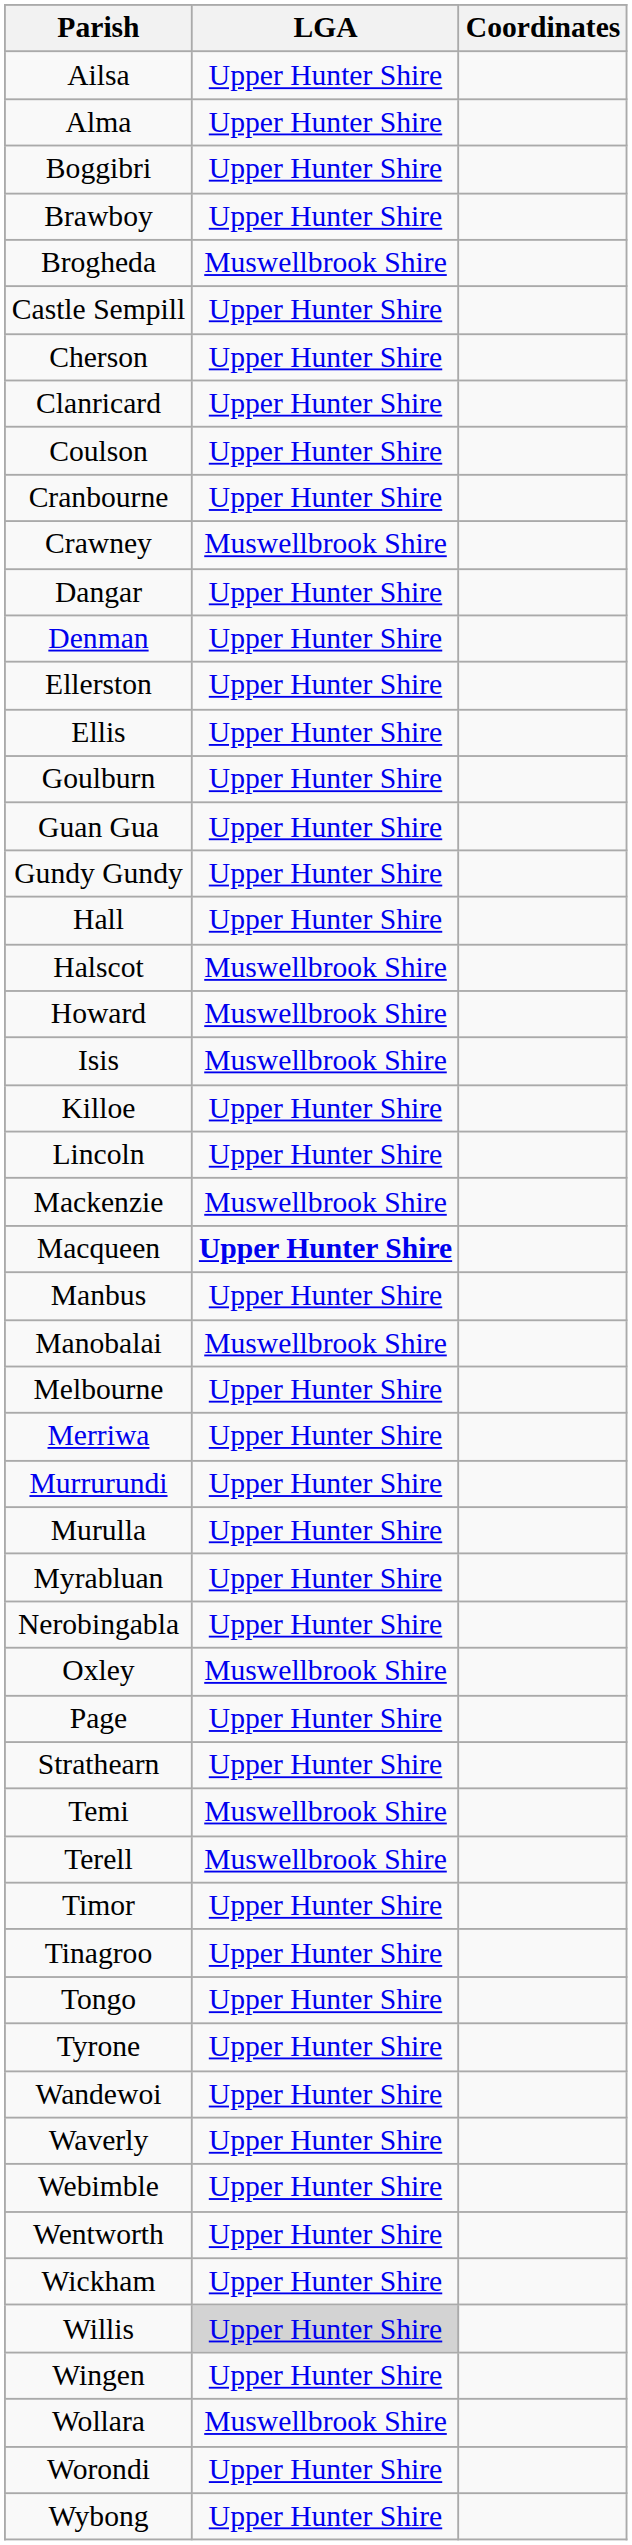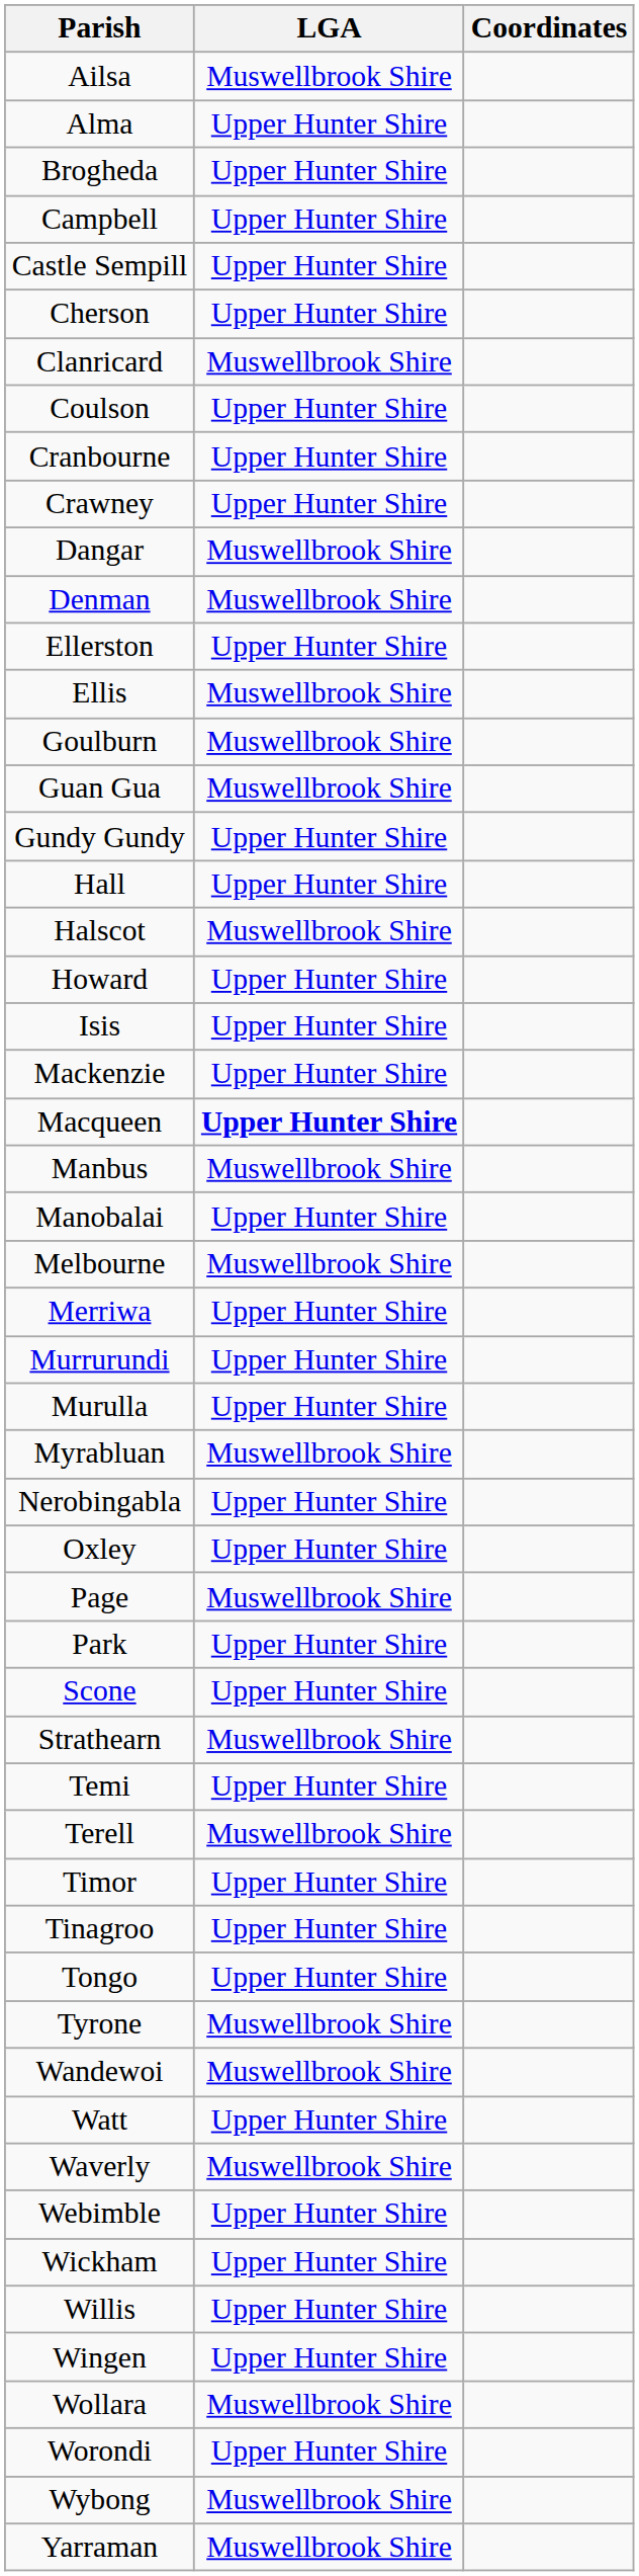Ailsa | LGA: Upper Hunter Shire -> Muswellbrook Shire
- row: Boggibri | Upper Hunter Shire
- row: Brawboy | Upper Hunter Shire
Brogheda | LGA: Muswellbrook Shire -> Upper Hunter Shire
+ row: Campbell | Upper Hunter Shire
Clanricard | LGA: Upper Hunter Shire -> Muswellbrook Shire
Crawney | LGA: Muswellbrook Shire -> Upper Hunter Shire
Dangar | LGA: Upper Hunter Shire -> Muswellbrook Shire
Denman | LGA: Upper Hunter Shire -> Muswellbrook Shire
Ellis | LGA: Upper Hunter Shire -> Muswellbrook Shire
Goulburn | LGA: Upper Hunter Shire -> Muswellbrook Shire
Guan Gua | LGA: Upper Hunter Shire -> Muswellbrook Shire
Howard | LGA: Muswellbrook Shire -> Upper Hunter Shire
Isis | LGA: Muswellbrook Shire -> Upper Hunter Shire
- row: Killoe | Upper Hunter Shire
- row: Lincoln | Upper Hunter Shire
Mackenzie | LGA: Muswellbrook Shire -> Upper Hunter Shire
Manbus | LGA: Upper Hunter Shire -> Muswellbrook Shire
Manobalai | LGA: Muswellbrook Shire -> Upper Hunter Shire
Melbourne | LGA: Upper Hunter Shire -> Muswellbrook Shire
Myrabluan | LGA: Upper Hunter Shire -> Muswellbrook Shire
Oxley | LGA: Muswellbrook Shire -> Upper Hunter Shire
Page | LGA: Upper Hunter Shire -> Muswellbrook Shire
+ row: Park | Upper Hunter Shire
+ row: Scone | Upper Hunter Shire
Strathearn | LGA: Upper Hunter Shire -> Muswellbrook Shire
Temi | LGA: Muswellbrook Shire -> Upper Hunter Shire
Tyrone | LGA: Upper Hunter Shire -> Muswellbrook Shire
Wandewoi | LGA: Upper Hunter Shire -> Muswellbrook Shire
+ row: Watt | Upper Hunter Shire
Waverly | LGA: Upper Hunter Shire -> Muswellbrook Shire
- row: Wentworth | Upper Hunter Shire
Willis | LGA: lightgrey background -> no background
Wybong | LGA: Upper Hunter Shire -> Muswellbrook Shire
+ row: Yarraman | Muswellbrook Shire
